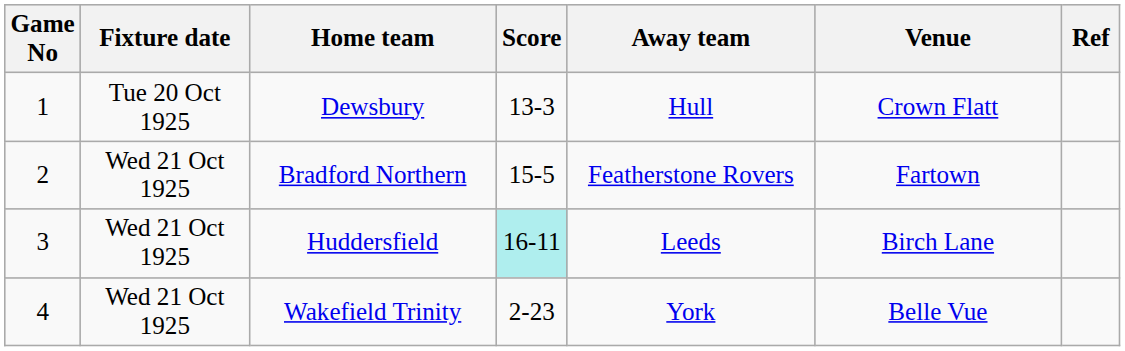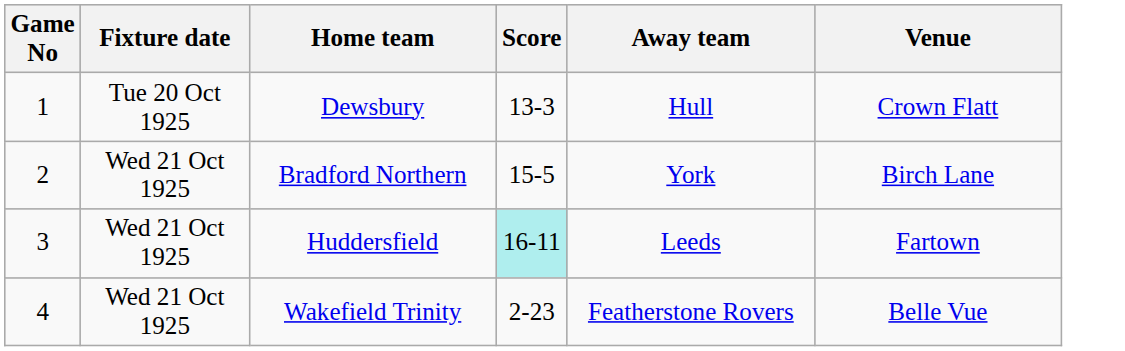- column: Ref
Bradford Northern | Away team: Featherstone Rovers -> York
Bradford Northern | Venue: Fartown -> Birch Lane
Huddersfield | Venue: Birch Lane -> Fartown
Wakefield Trinity | Away team: York -> Featherstone Rovers
